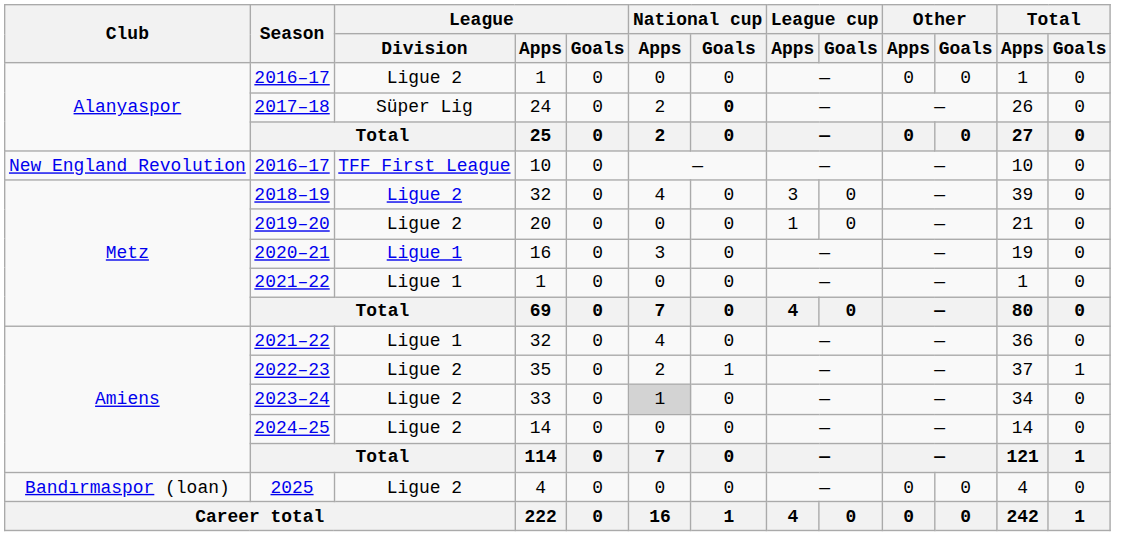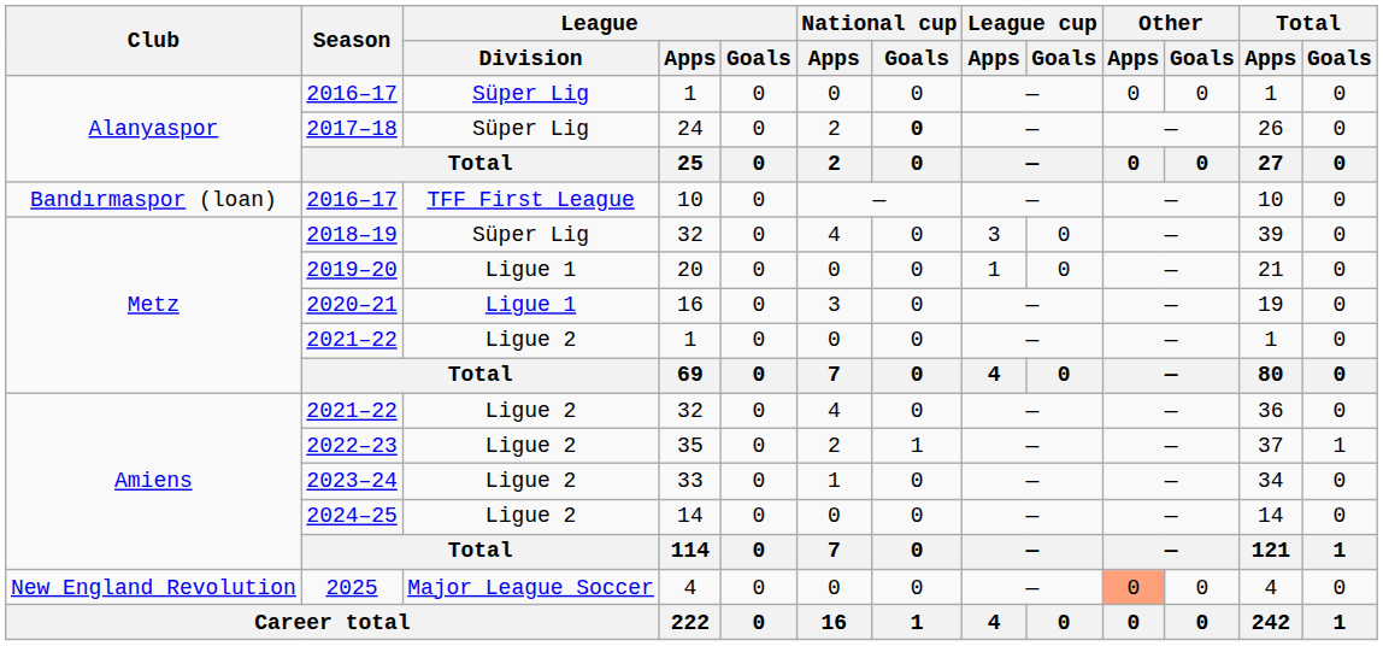2016–17 / 1 | League / Division: Ligue 2 -> Süper Lig
2016–17 / 10 | Club: New England Revolution -> Bandırmaspor (loan)
2018–19 | League / Division: Ligue 2 -> Süper Lig
2019–20 | League / Division: Ligue 2 -> Ligue 1
2021–22 / 1 | League / Division: Ligue 1 -> Ligue 2
2021–22 / 32 | League / Division: Ligue 1 -> Ligue 2
2023–24 | National cup / Apps: lightgrey background -> no background
2025 | Club: Bandırmaspor (loan) -> New England Revolution
2025 | League / Division: Ligue 2 -> Major League Soccer
2025 | Other / Apps: no background -> lightsalmon background
